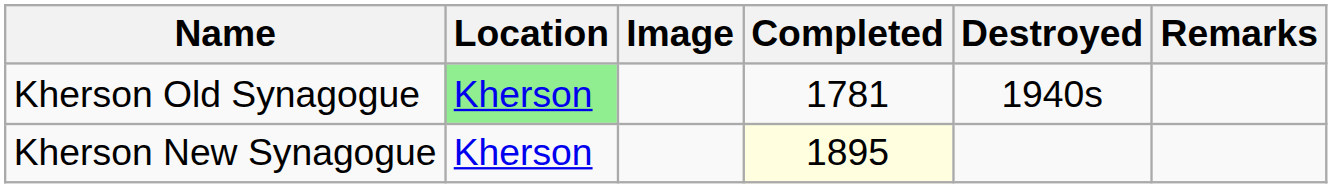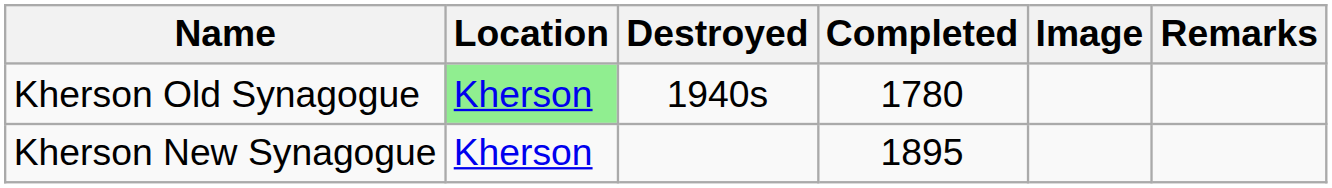columns swapped: Image <-> Destroyed
Kherson Old Synagogue | Completed: 1781 -> 1780
Kherson New Synagogue | Completed: lightyellow background -> no background
